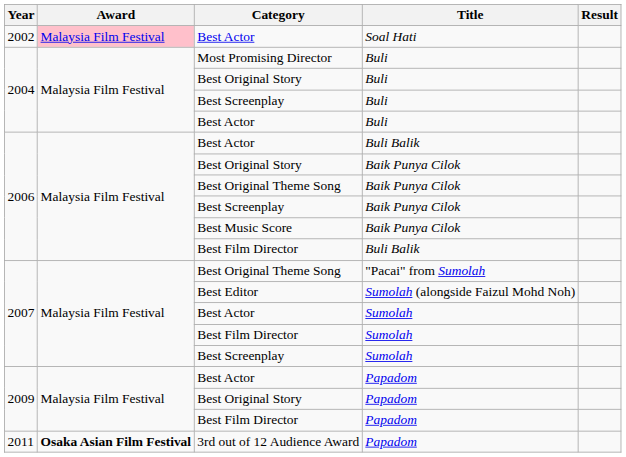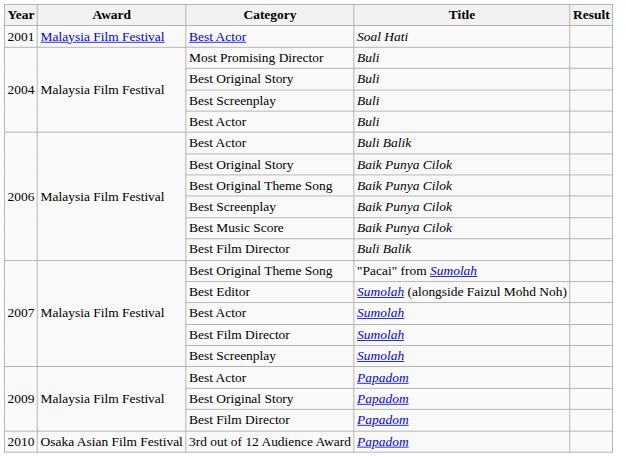Best Actor / Soal Hati | Year: 2002 -> 2001
Best Actor / Soal Hati | Award: pink background -> no background
3rd out of 12 Audience Award | Year: 2011 -> 2010
3rd out of 12 Audience Award | Award: bold -> normal
